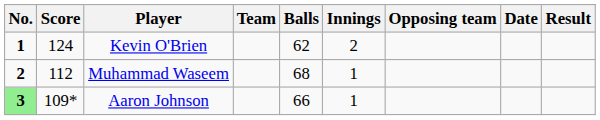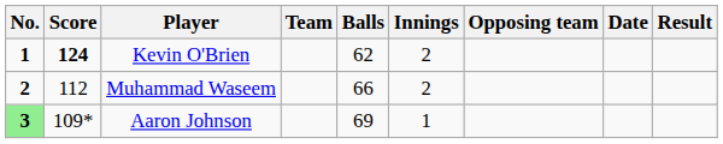Kevin O'Brien | Score: normal -> bold
Muhammad Waseem | Balls: 68 -> 66
Muhammad Waseem | Innings: 1 -> 2
Aaron Johnson | Balls: 66 -> 69
